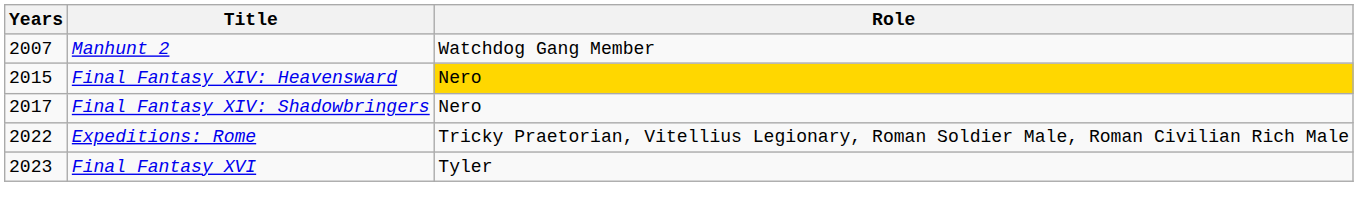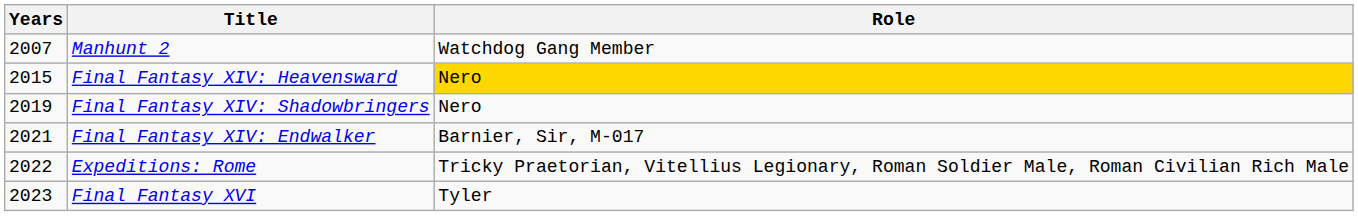Final Fantasy XIV: Shadowbringers | Years: 2017 -> 2019
+ row: 2021 | Final Fantasy XIV: Endwalker | Barnier, Sir, M-017
